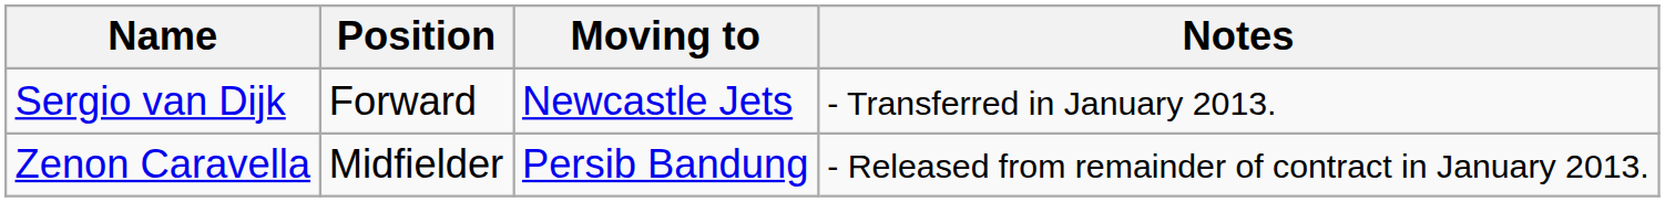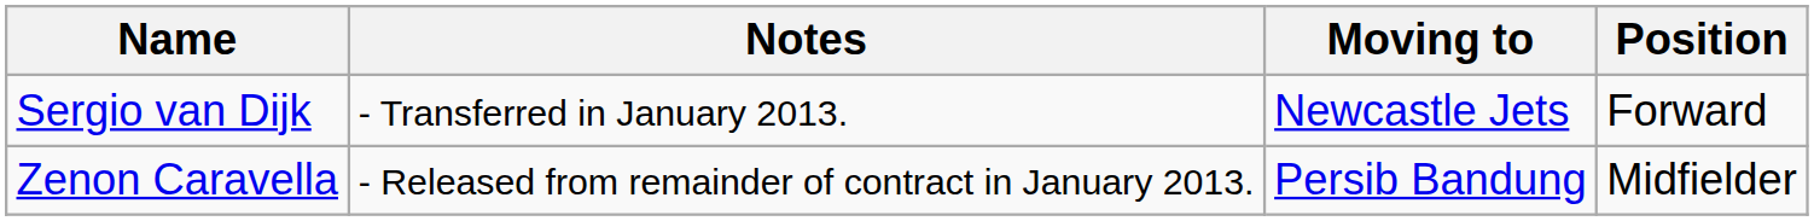columns swapped: Position <-> Notes
